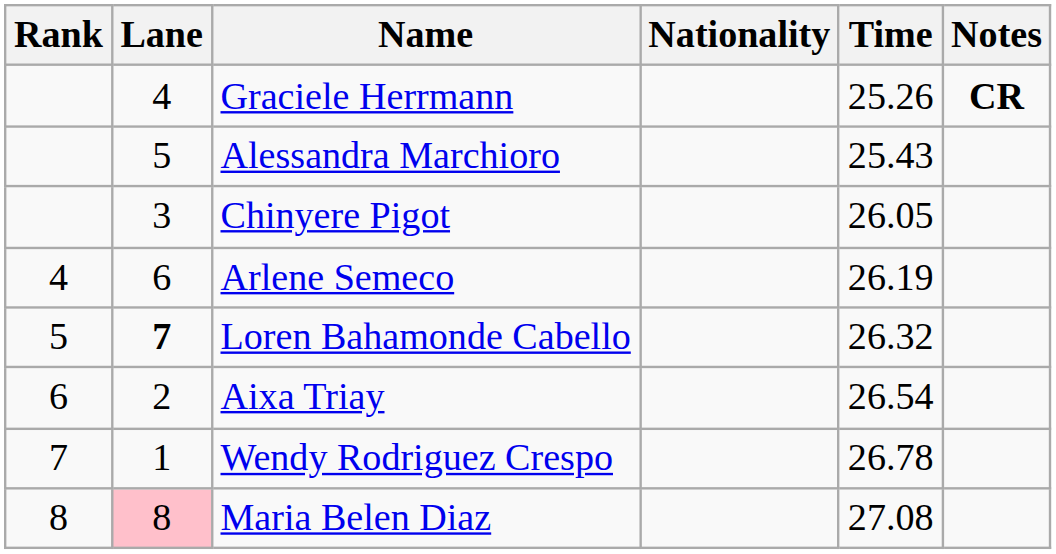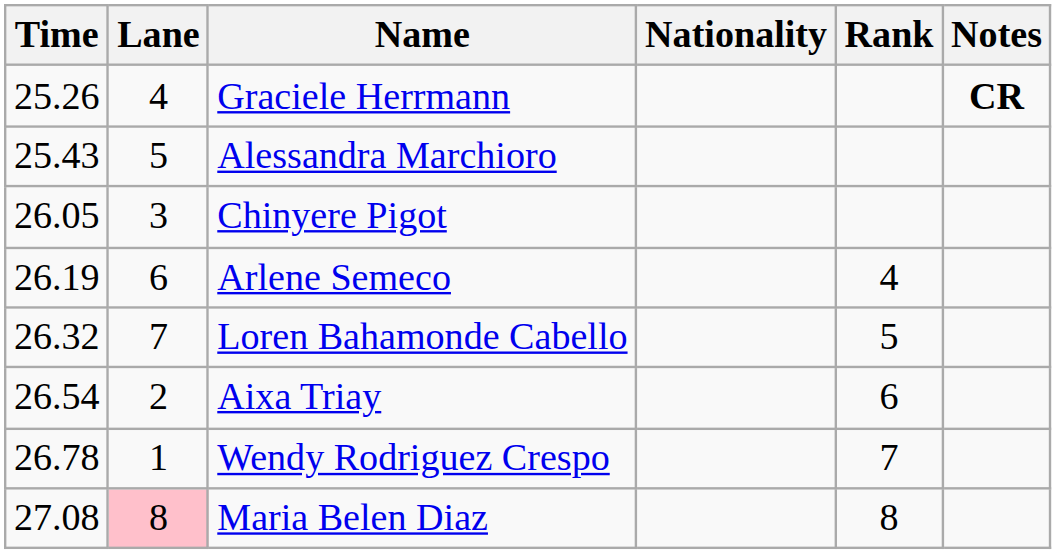columns swapped: Rank <-> Time
Loren Bahamonde Cabello | Lane: bold -> normal
